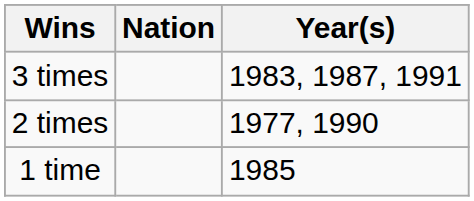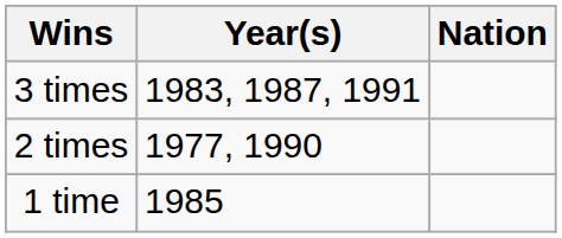columns swapped: Nation <-> Year(s)
